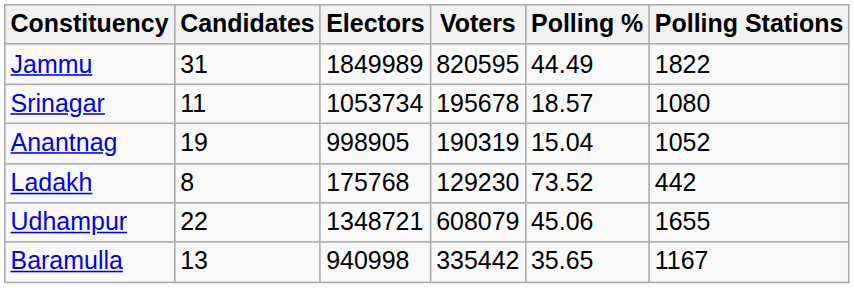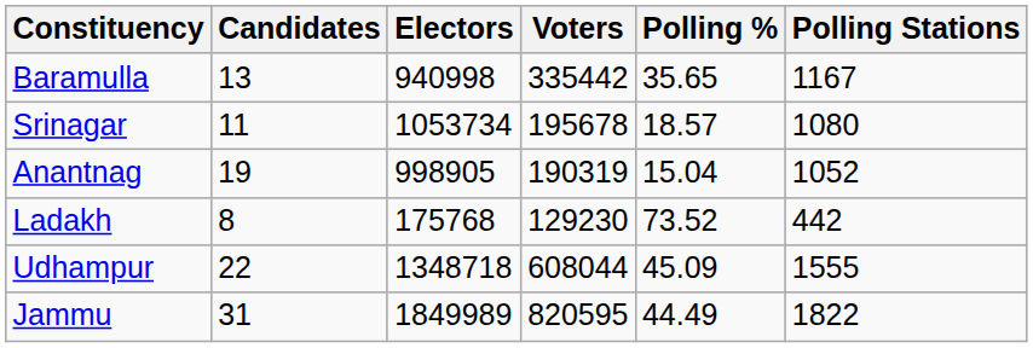rows swapped: Baramulla <-> Jammu
Udhampur | Electors: 1348721 -> 1348718
Udhampur | Voters: 608079 -> 608044
Udhampur | Polling %: 45.06 -> 45.09
Udhampur | Polling Stations: 1655 -> 1555
